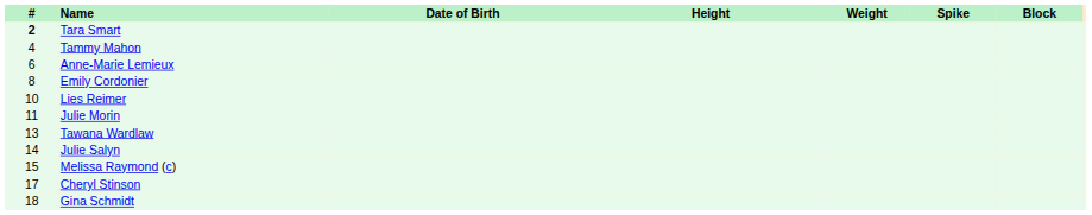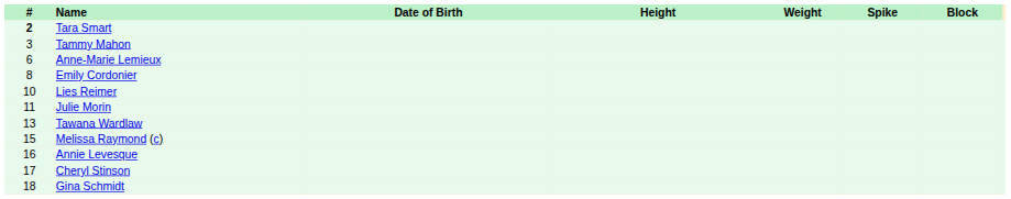Tammy Mahon | #: 4 -> 3
- row: 14 | Julie Salyn
+ row: 16 | Annie Levesque
